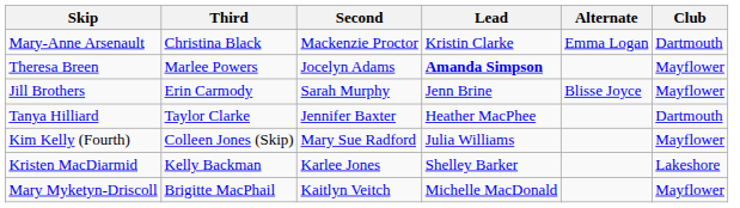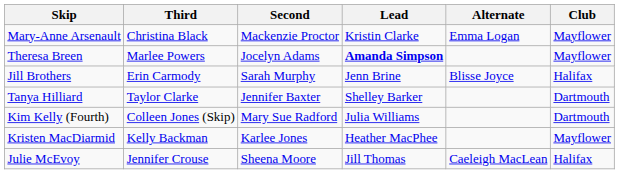Mary-Anne Arsenault | Club: Dartmouth -> Mayflower
Jill Brothers | Club: Mayflower -> Halifax
Tanya Hilliard | Lead: Heather MacPhee -> Shelley Barker
Kim Kelly (Fourth) | Club: Mayflower -> Dartmouth
Kristen MacDiarmid | Lead: Shelley Barker -> Heather MacPhee
Kristen MacDiarmid | Club: Lakeshore -> Mayflower
+ row: Julie McEvoy | Jennifer Crouse | Sheena Moore | Jill Thomas | Caeleigh MacLean | Halifax
- row: Mary Myketyn-Driscoll | Brigitte MacPhail | Kaitlyn Veitch | Michelle MacDonald | Mayflower
